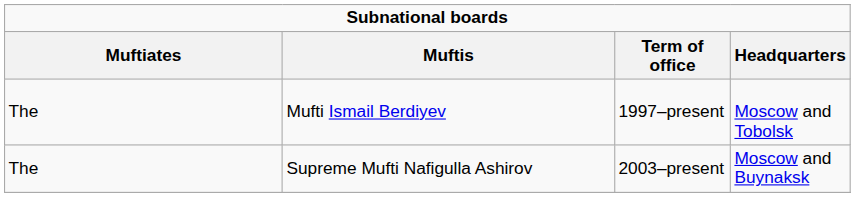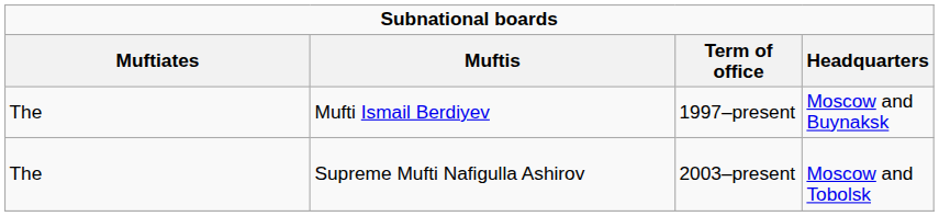Mufti Ismail Berdiyev | Headquarters: Moscow and Tobolsk -> Moscow and Buynaksk
Supreme Mufti Nafigulla Ashirov | Headquarters: Moscow and Buynaksk -> Moscow and Tobolsk
